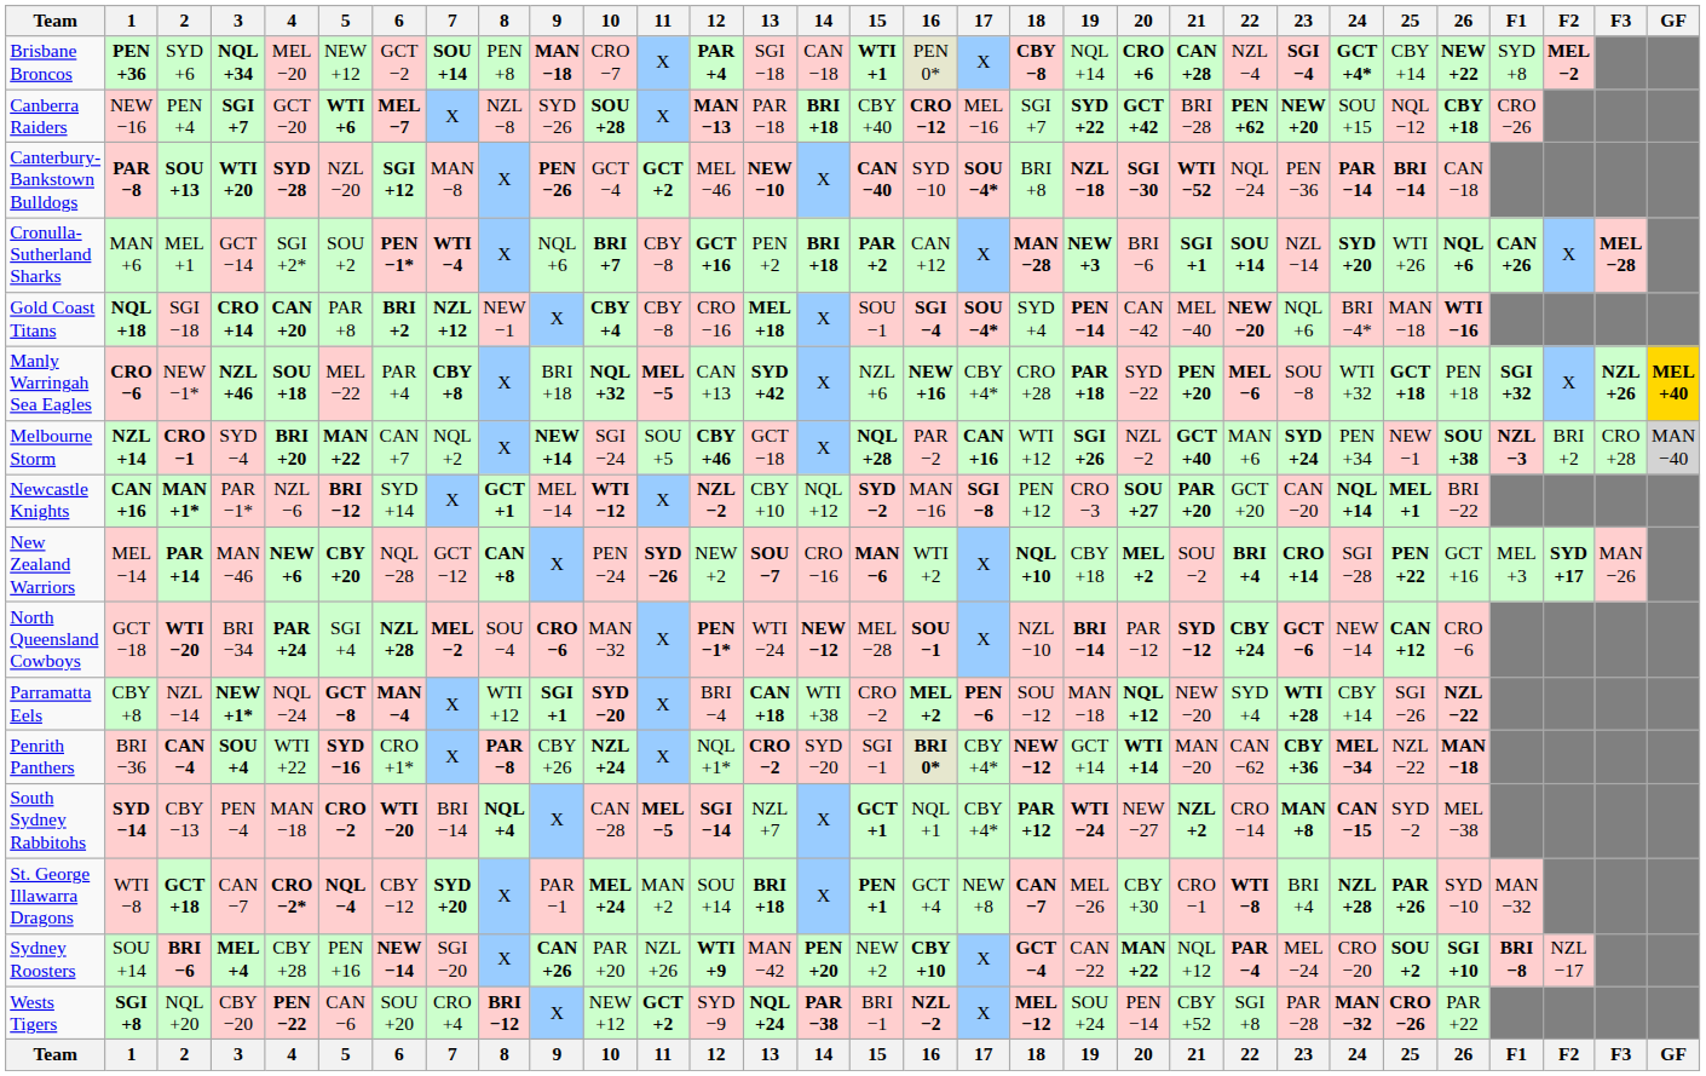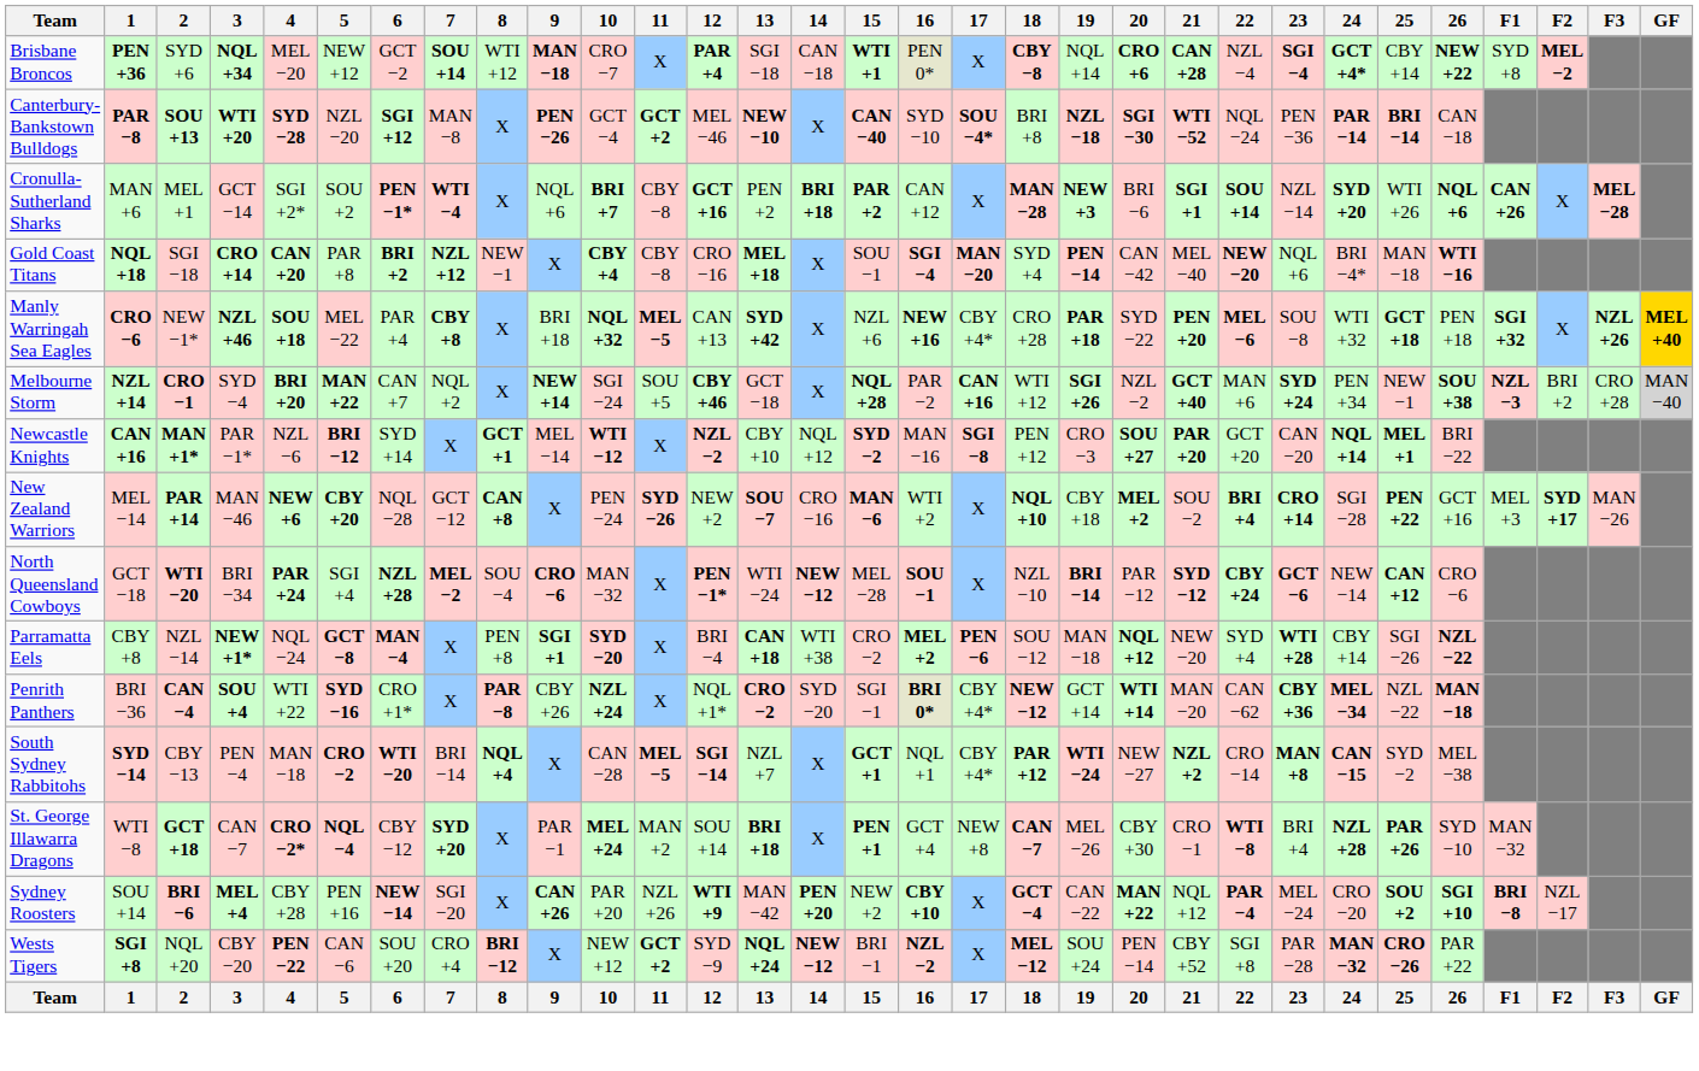Brisbane Broncos | 8: PEN +8 -> WTI +12
- row: Canberra Raiders | NEW −16 | PEN +4 | SGI +7 | GCT −20 | WTI +6 | MEL −7 | X | NZL −8 | SYD −26 | SOU +28 | X | MAN −13 | PAR −18 | BRI +18 | CBY +40 | CRO −12 | MEL −16 | SGI +7 | SYD +22 | GCT +42 | BRI −28 | PEN +62 | NEW +20 | SOU +15 | NQL −12 | CBY +18 | CRO −26
Gold Coast Titans | 17: SOU −4* -> MAN −20
Parramatta Eels | 8: WTI +12 -> PEN +8
Wests Tigers | 14: PAR −38 -> NEW −12
